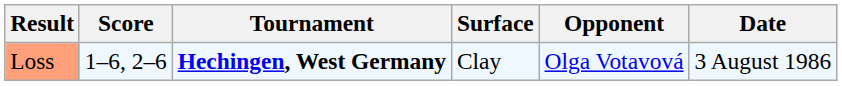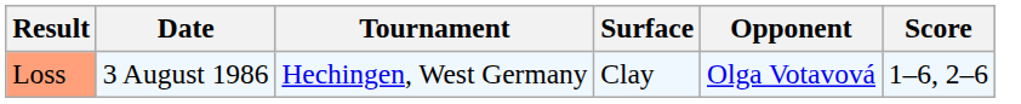columns swapped: Date <-> Score
Loss | Tournament: bold -> normal
